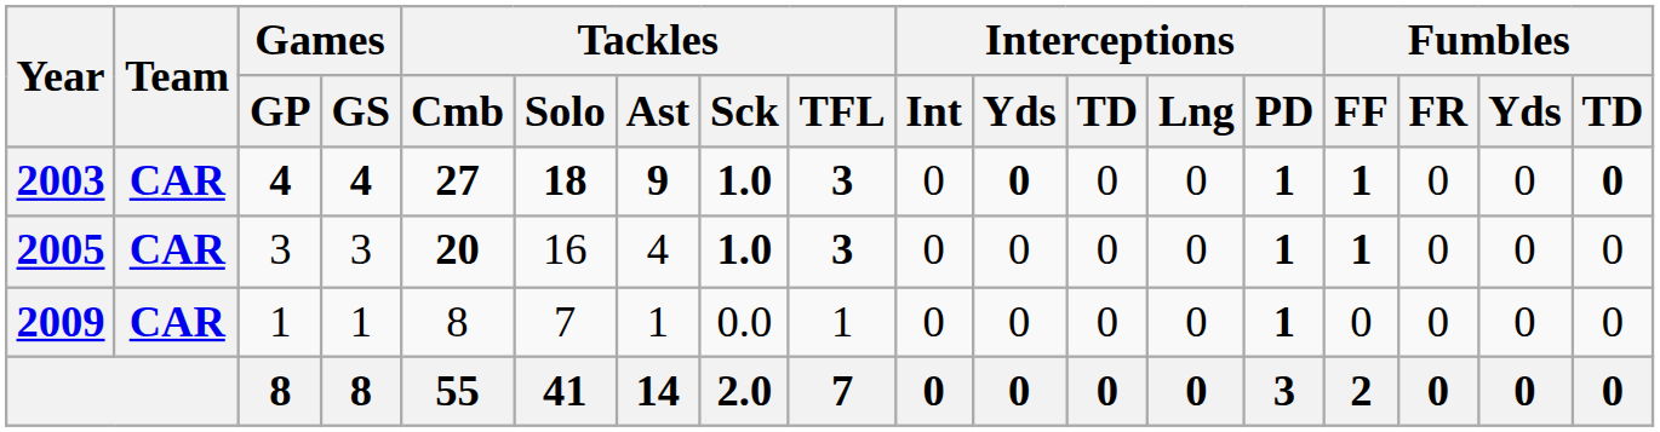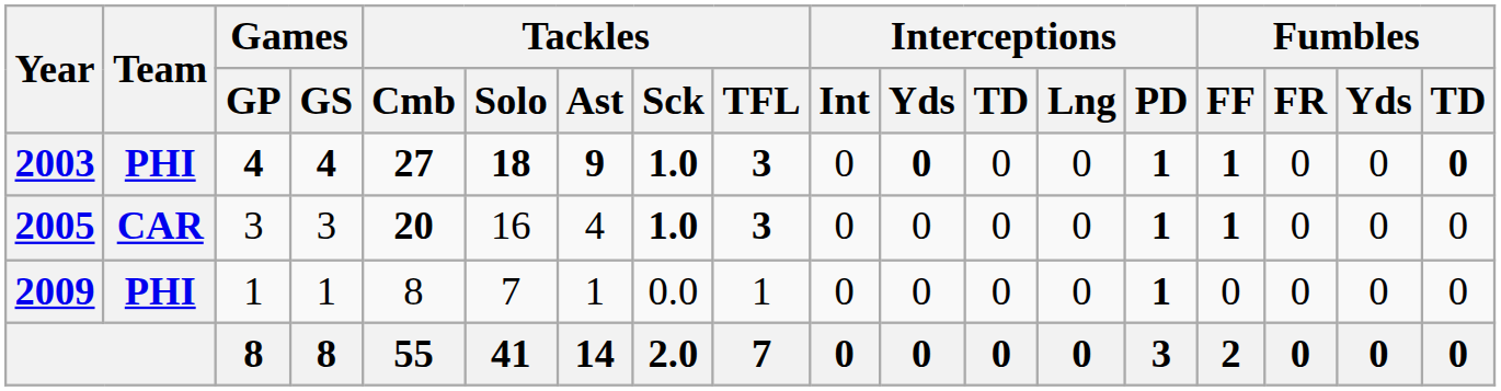2003 | Team: CAR -> PHI
2009 | Team: CAR -> PHI
